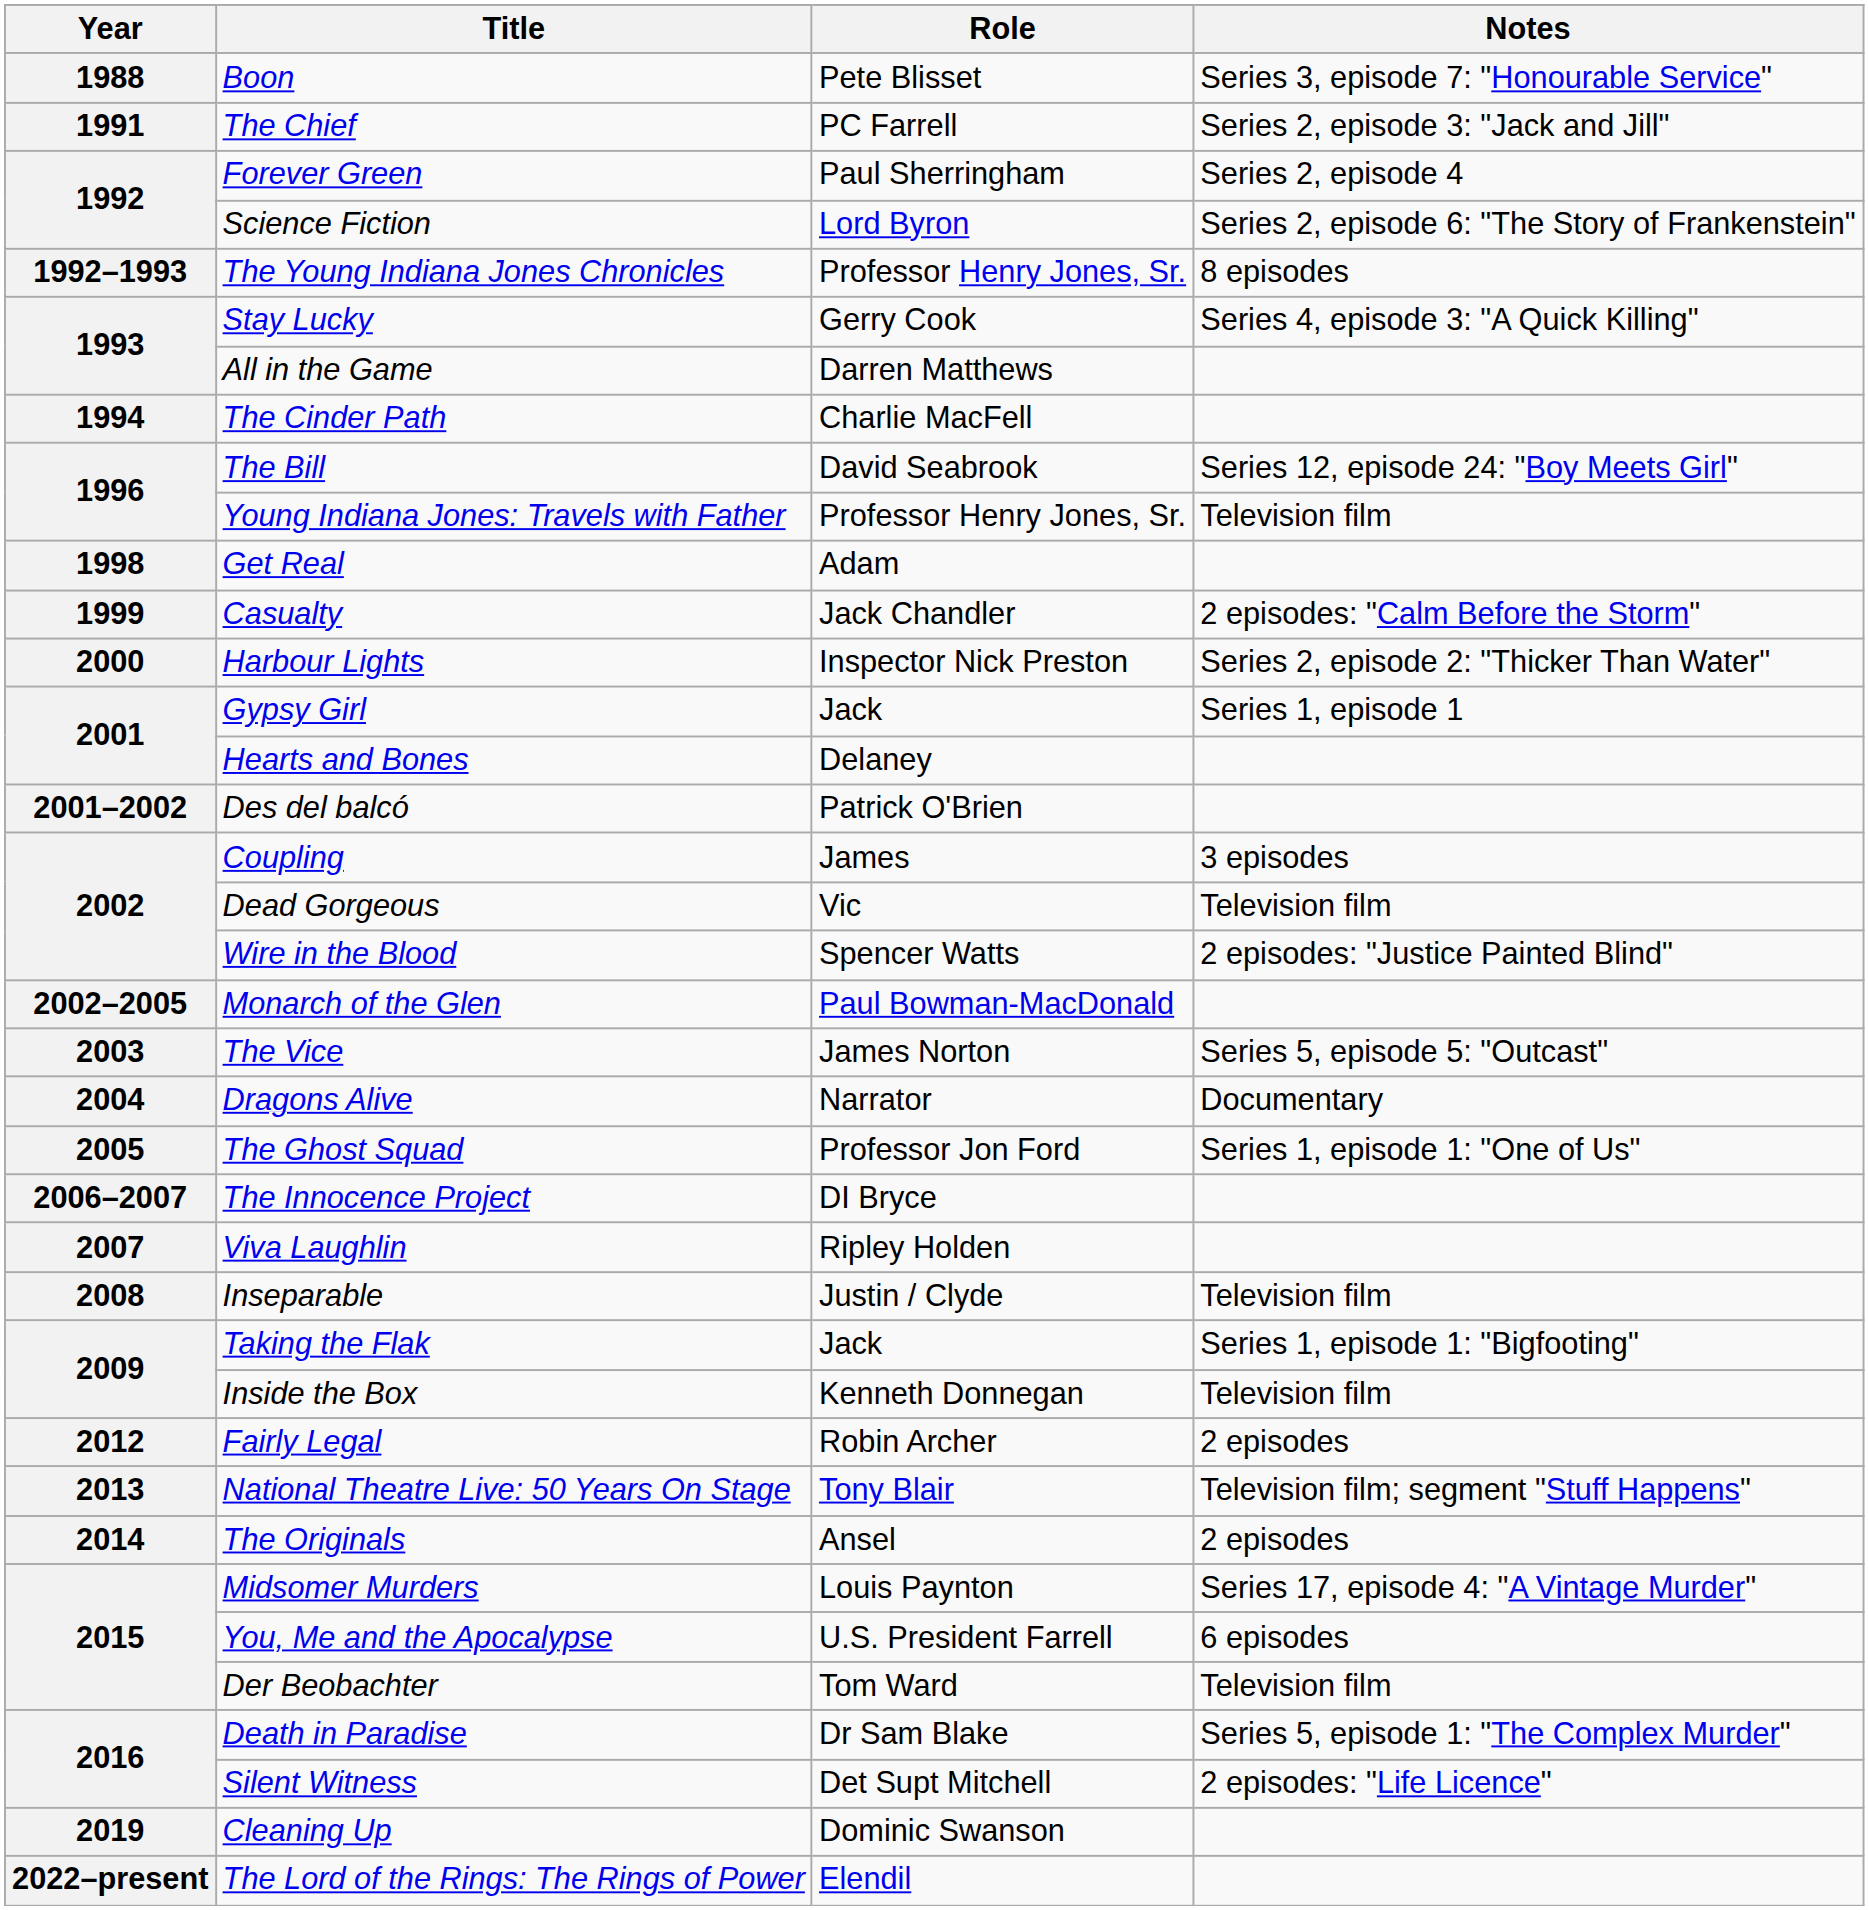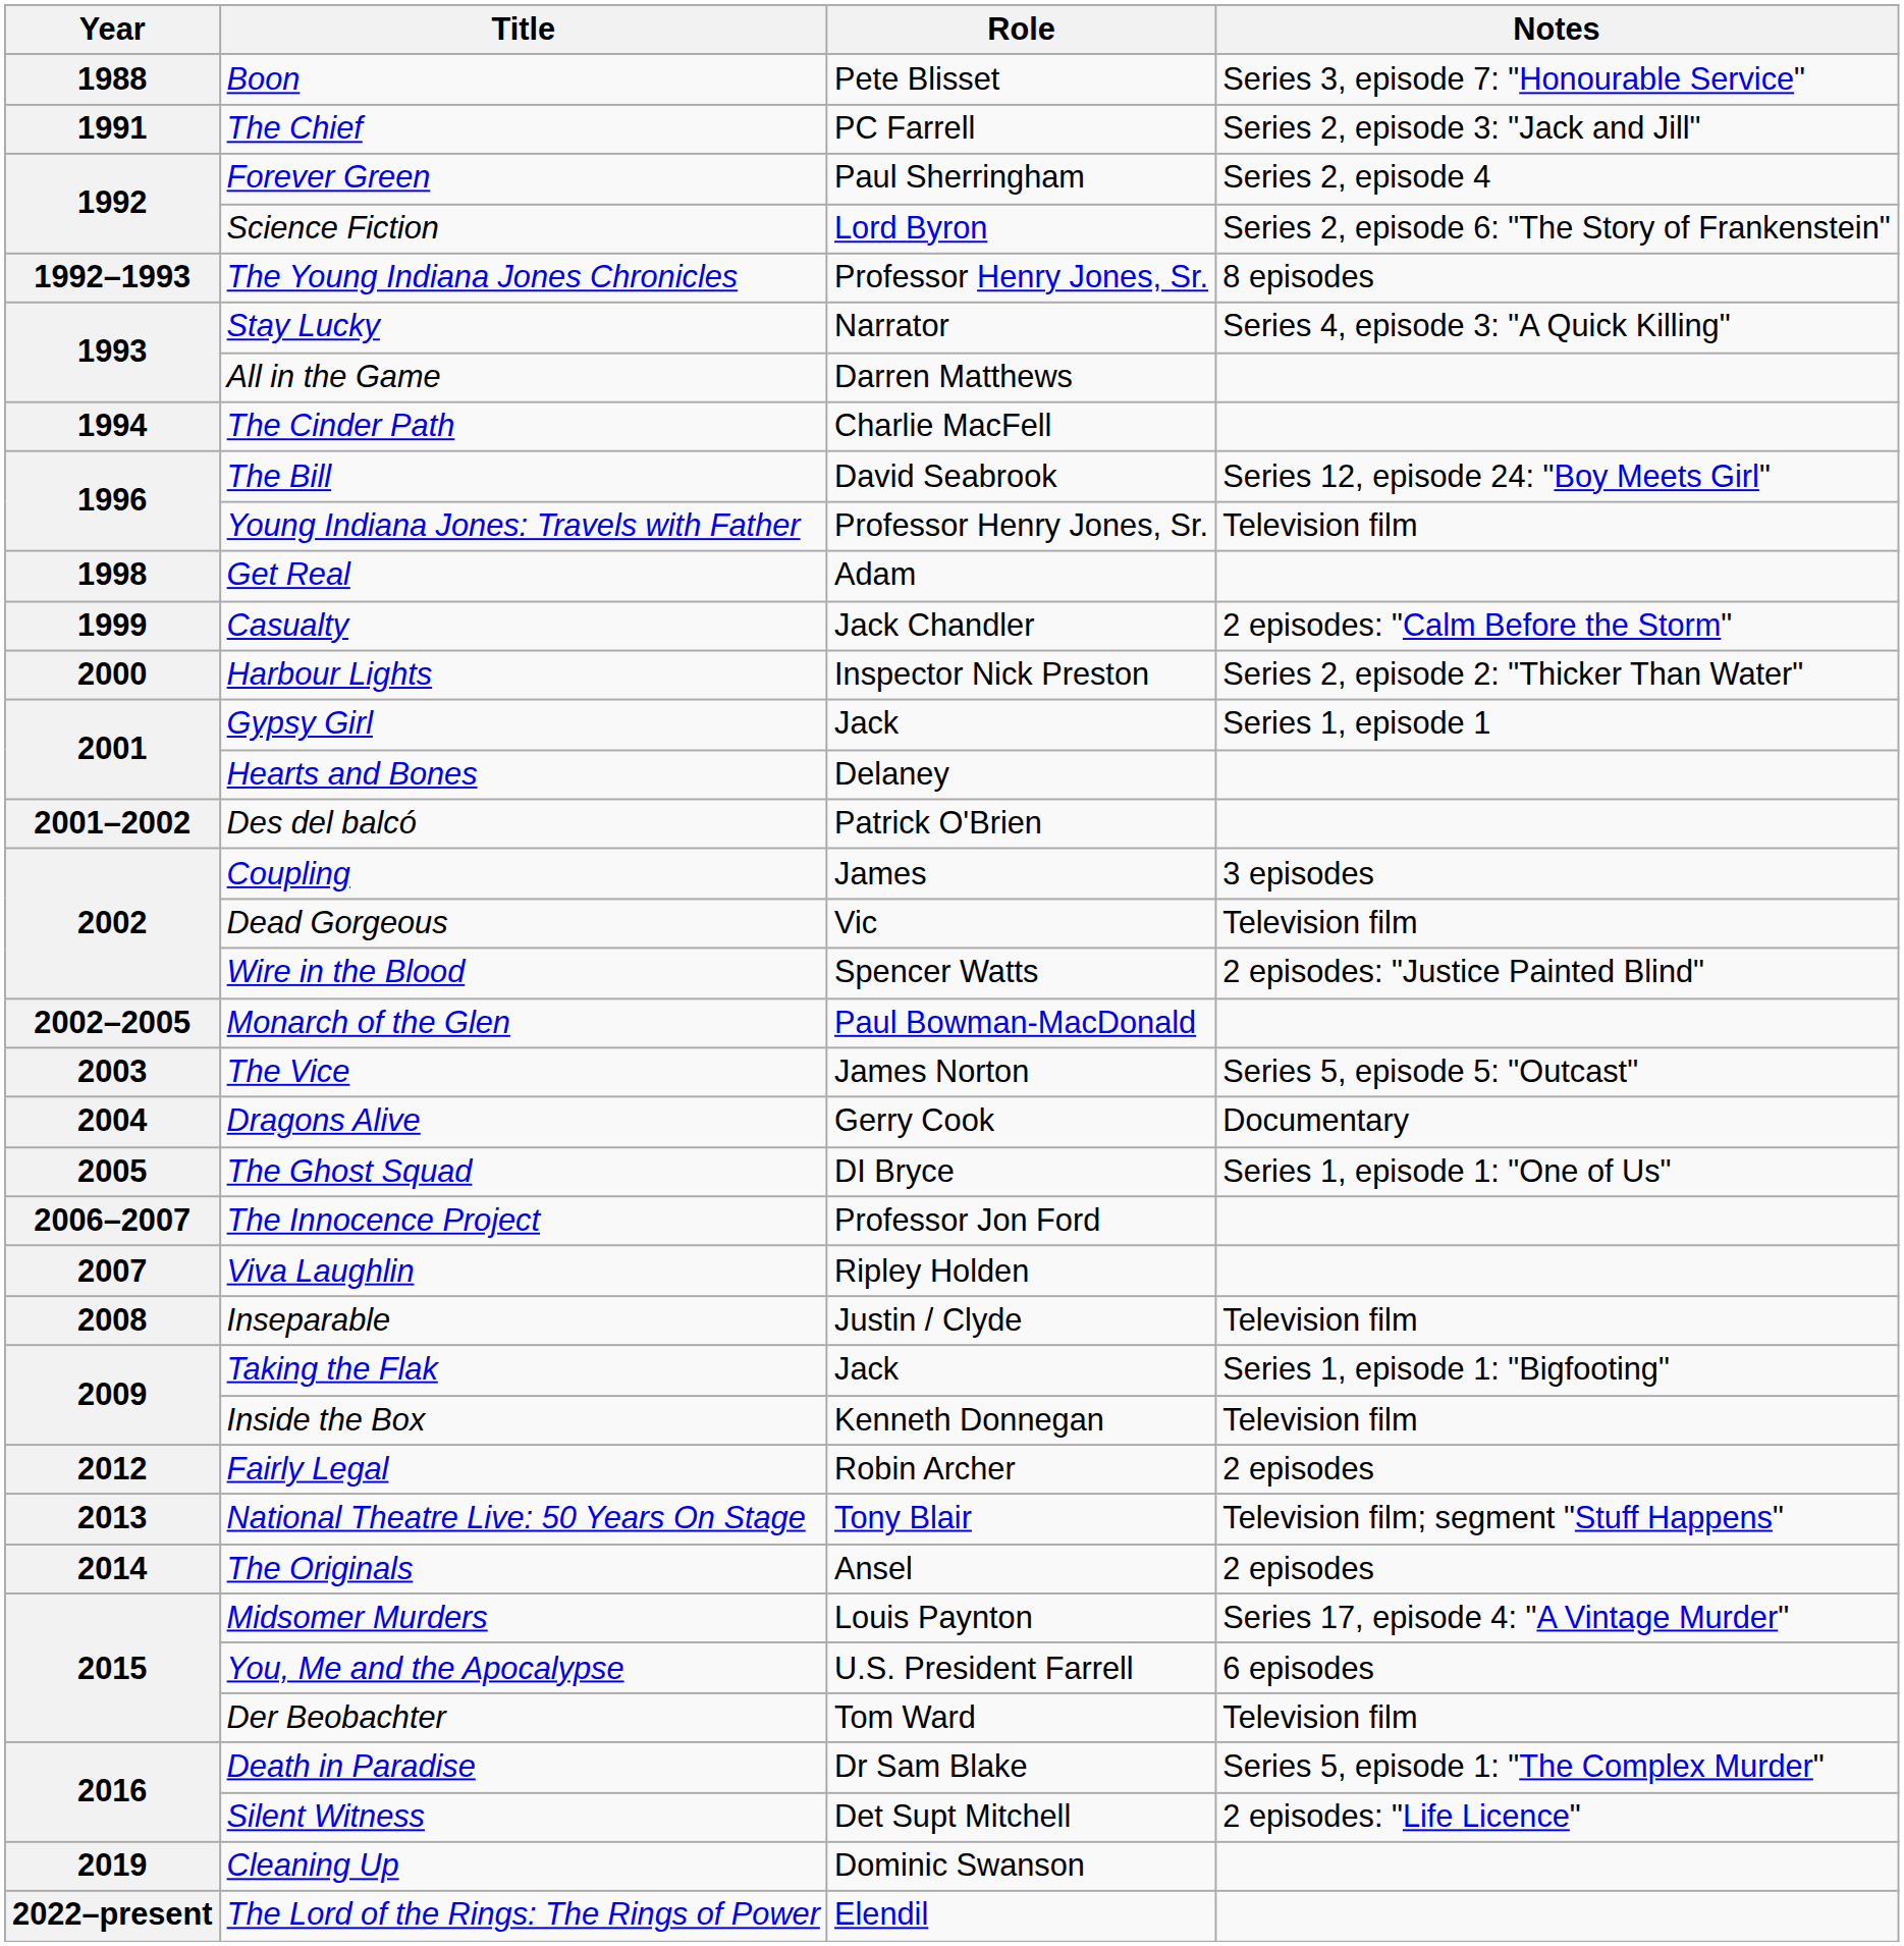Stay Lucky | Role: Gerry Cook -> Narrator
Dragons Alive | Role: Narrator -> Gerry Cook
The Ghost Squad | Role: Professor Jon Ford -> DI Bryce
The Innocence Project | Role: DI Bryce -> Professor Jon Ford
